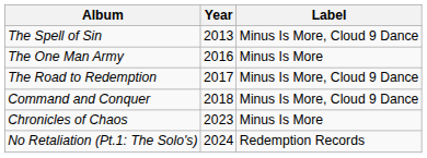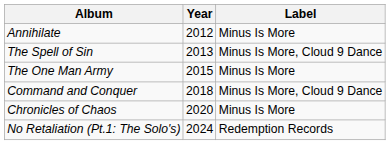+ row: Annihilate | 2012 | Minus Is More
The One Man Army | Year: 2016 -> 2015
- row: The Road to Redemption | 2017 | Minus Is More, Cloud 9 Dance
Chronicles of Chaos | Year: 2023 -> 2020
